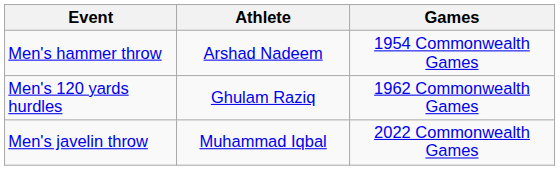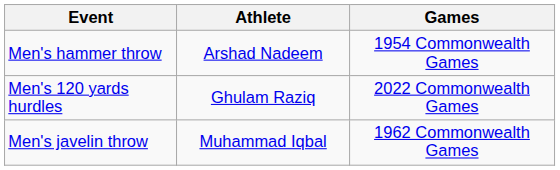Men's 120 yards hurdles | Games: 1962 Commonwealth Games -> 2022 Commonwealth Games
Men's javelin throw | Games: 2022 Commonwealth Games -> 1962 Commonwealth Games
